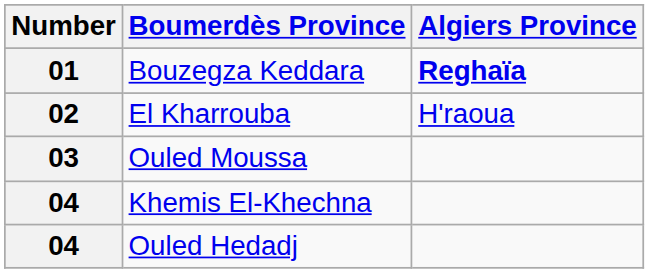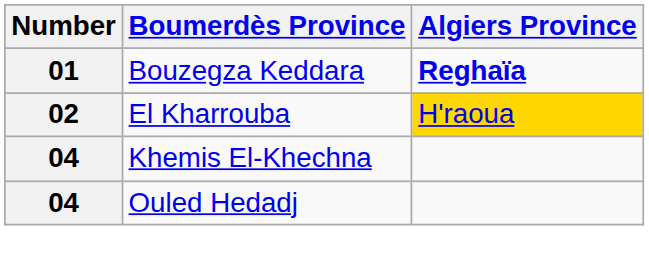El Kharrouba | Algiers Province: no background -> gold background
- row: 03 | Ouled Moussa
